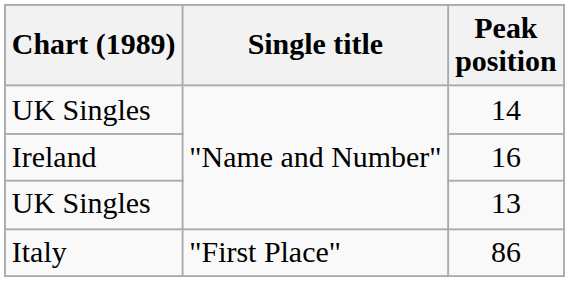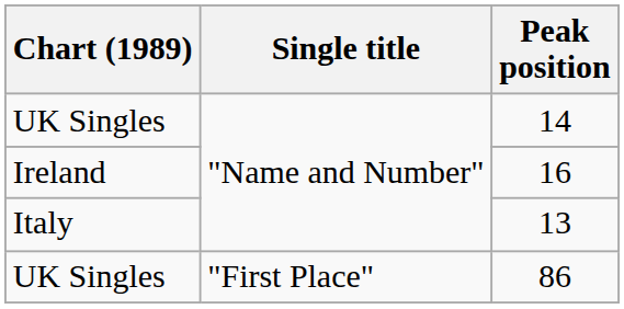13 | Chart (1989): UK Singles -> Italy
86 | Chart (1989): Italy -> UK Singles
